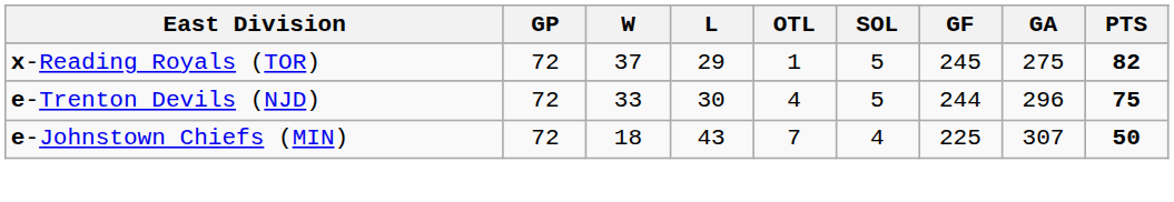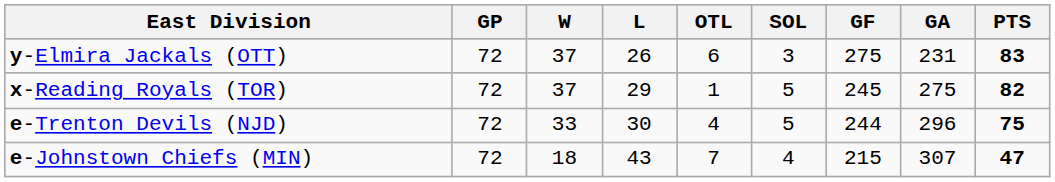+ row: y-Elmira Jackals (OTT) | 72 | 37 | 26 | 6 | 3 | 275 | 231 | 83
e-Johnstown Chiefs (MIN) | GF: 225 -> 215
e-Johnstown Chiefs (MIN) | PTS: 50 -> 47
